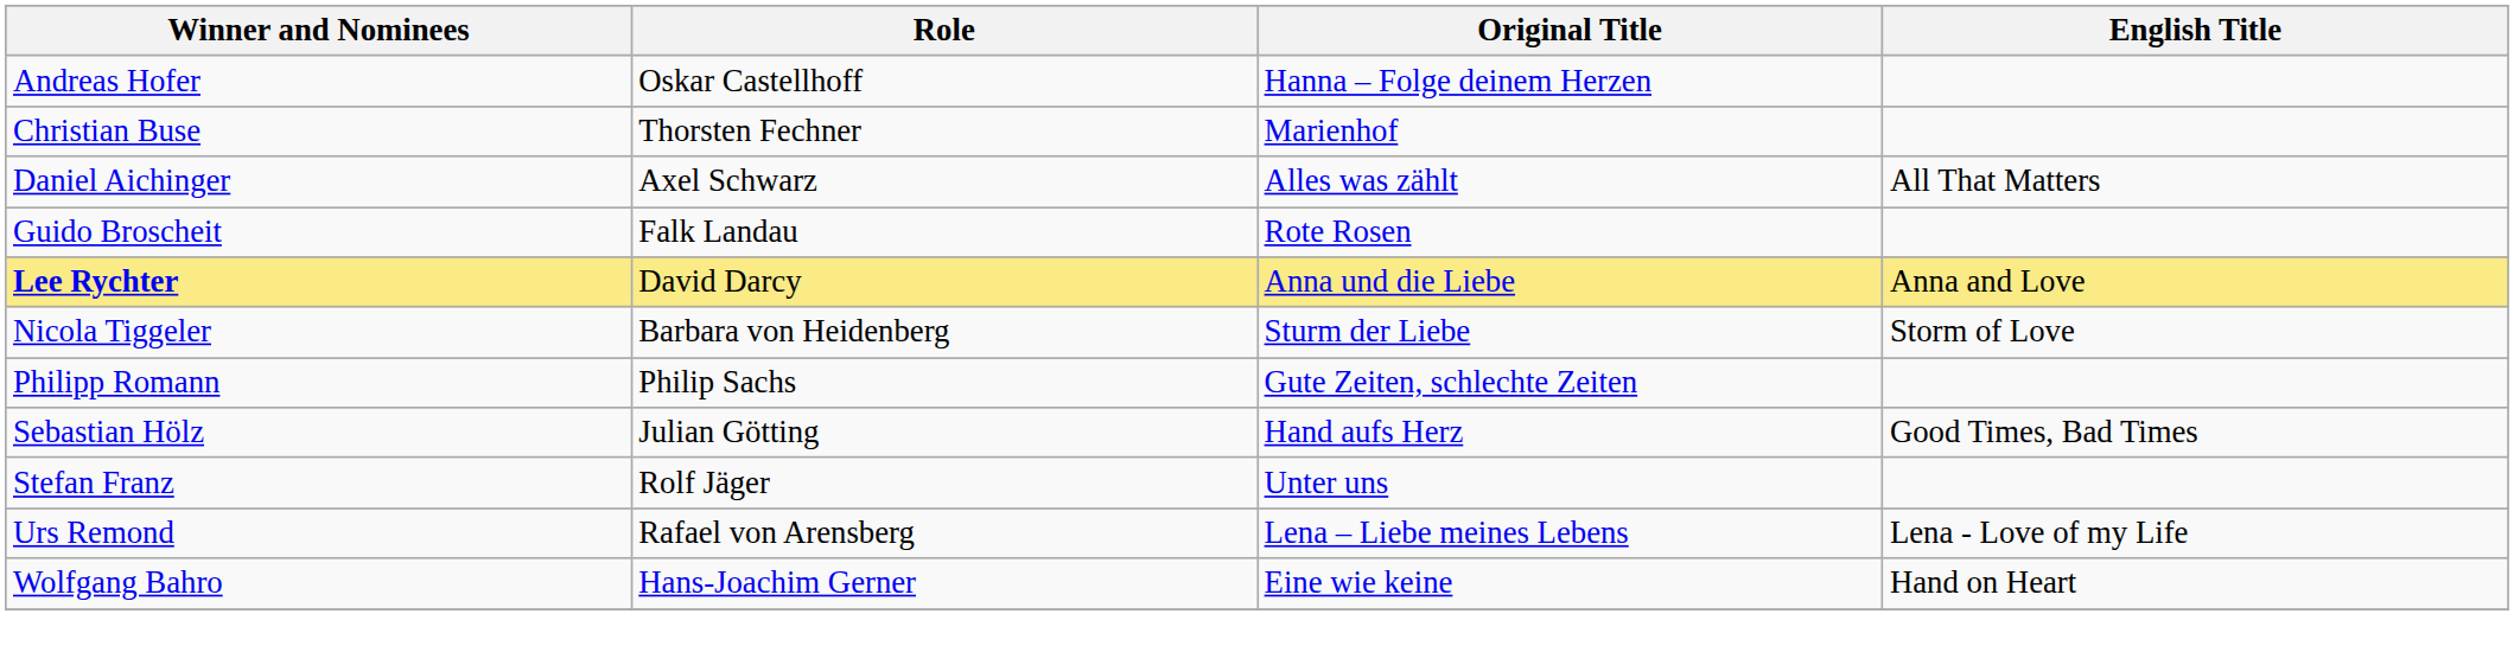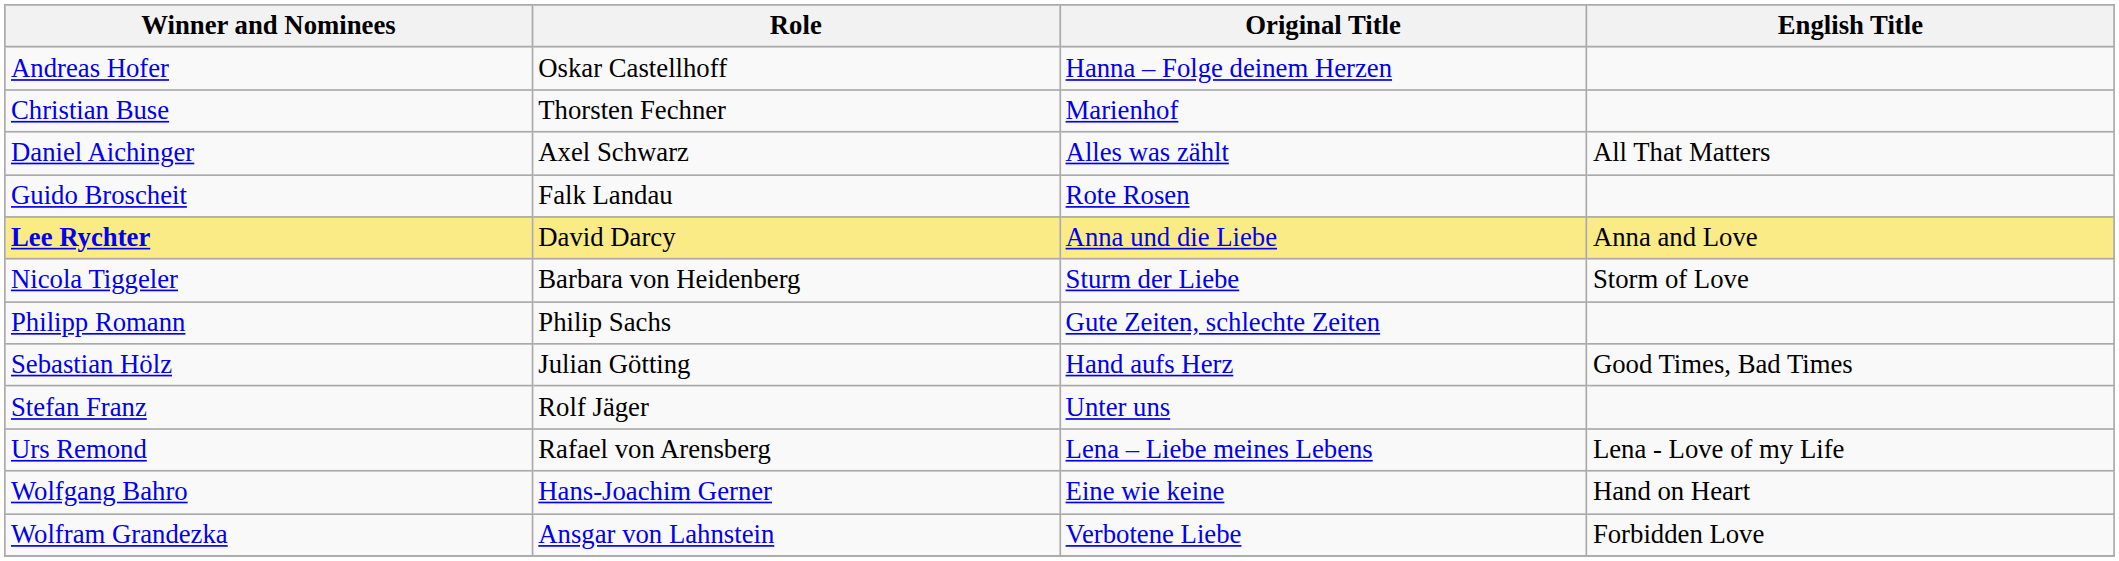+ row: Wolfram Grandezka | Ansgar von Lahnstein | Verbotene Liebe | Forbidden Love
